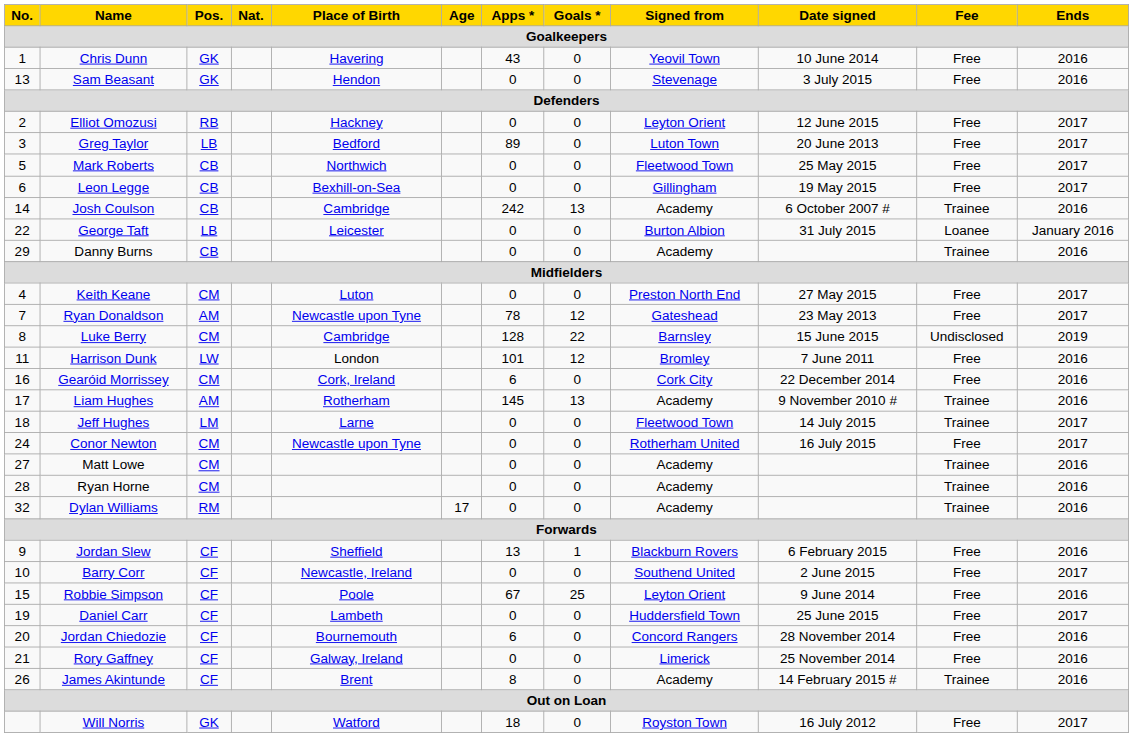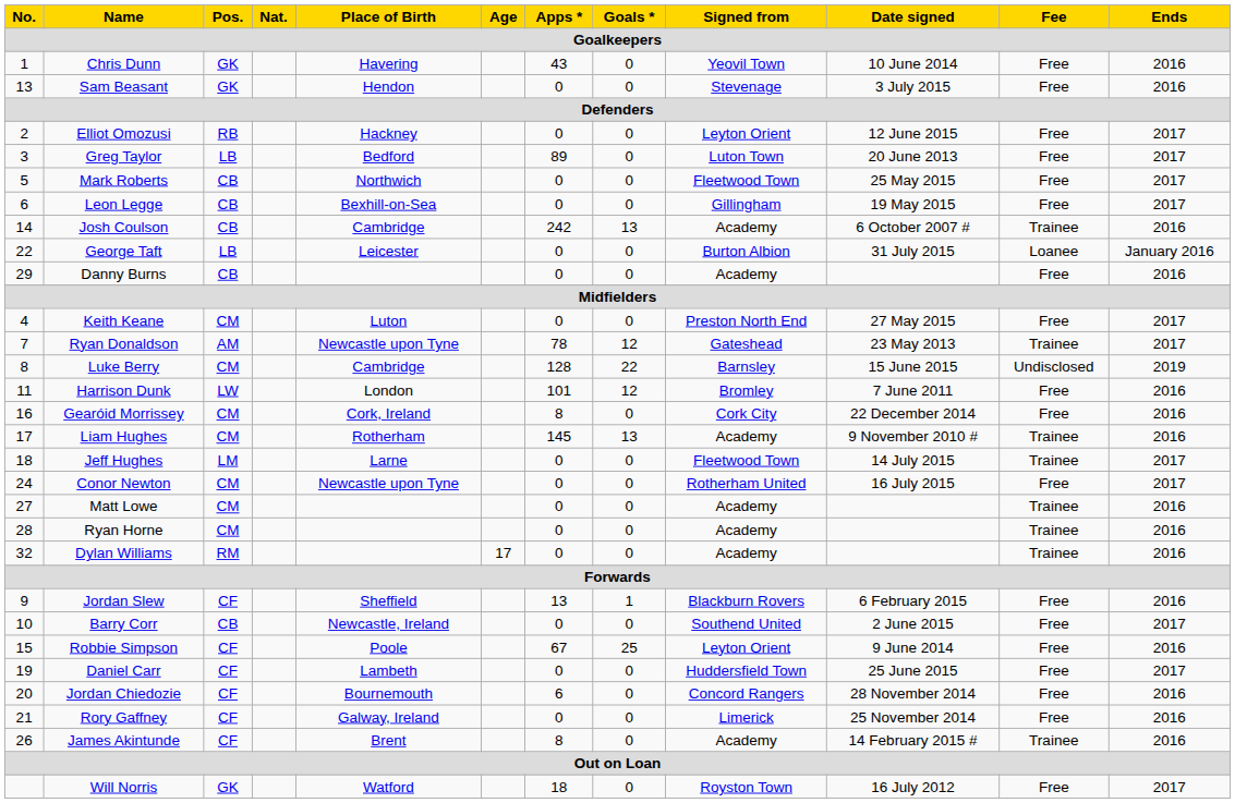Danny Burns | Fee: Trainee -> Free
Ryan Donaldson | Fee: Free -> Trainee
Gearóid Morrissey | Apps *: 6 -> 8
Liam Hughes | Pos.: AM -> CM
Barry Corr | Pos.: CF -> CB
